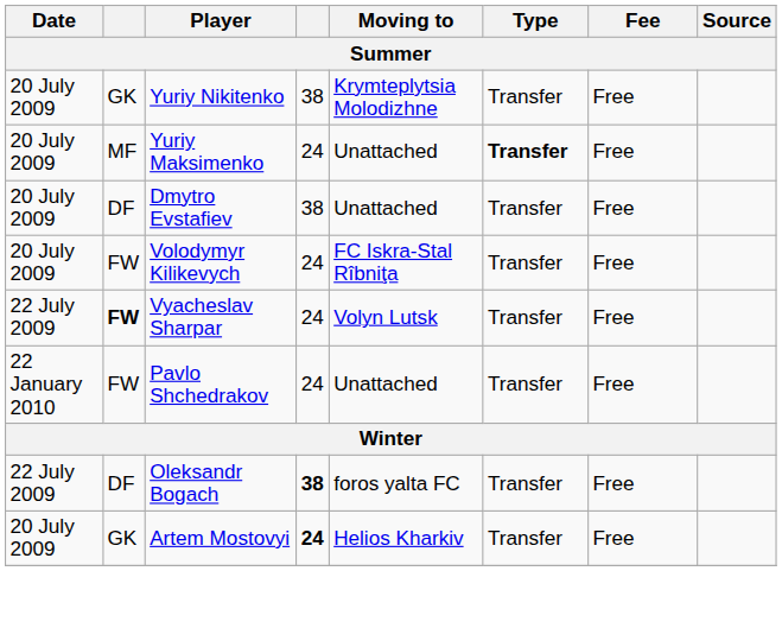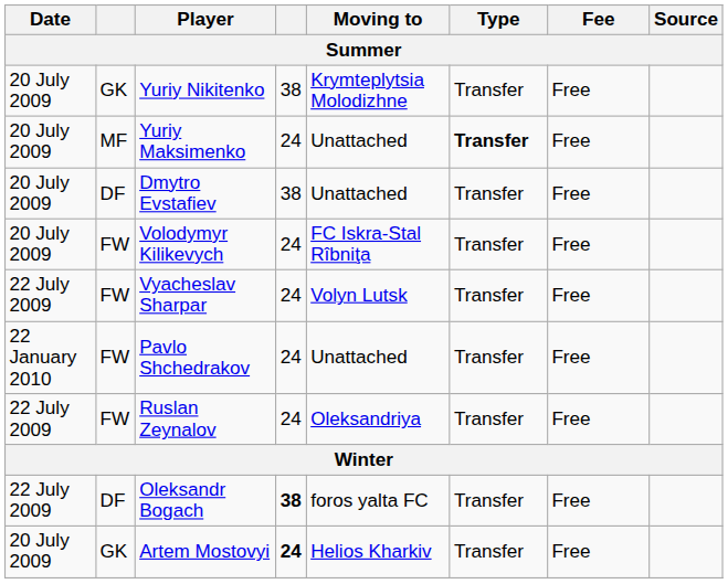Vyacheslav Sharpar | column 2: bold -> normal
+ row: 22 July 2009 | FW | Ruslan Zeynalov | 24 | Oleksandriya | Transfer | Free
